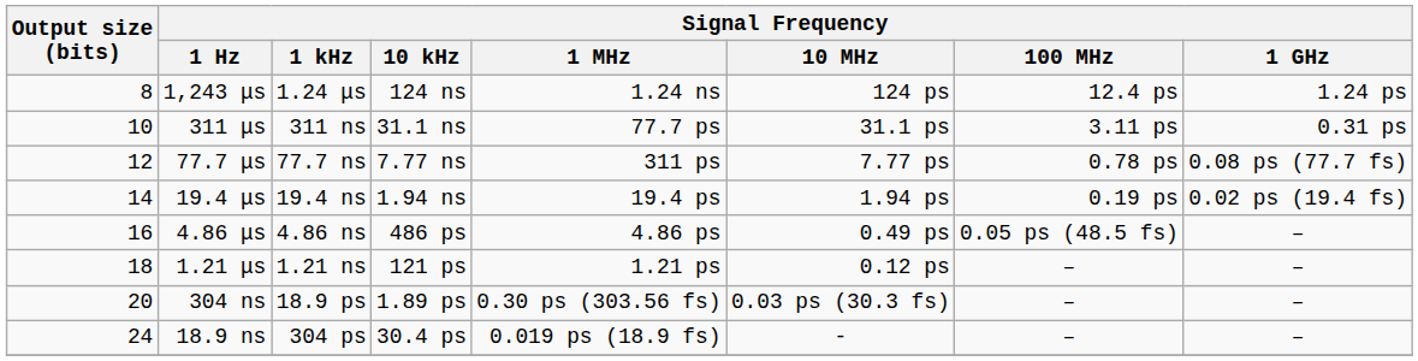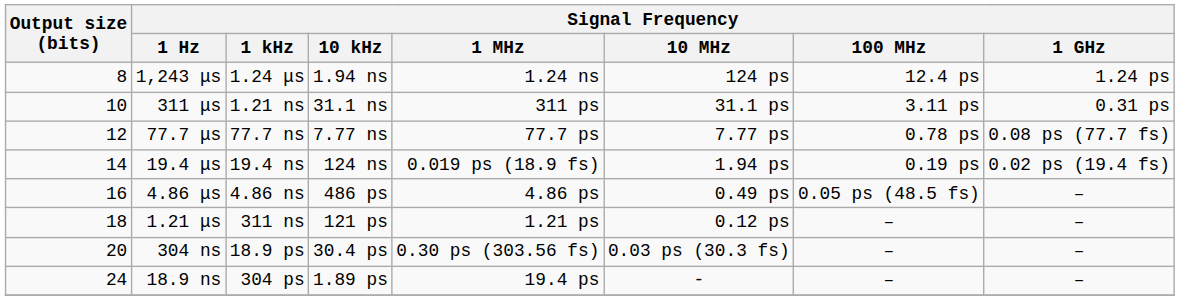1,243 μs | Signal Frequency / 10 kHz: 124 ns -> 1.94 ns
311 μs | Signal Frequency / 1 kHz: 311 ns -> 1.21 ns
311 μs | Signal Frequency / 1 MHz: 77.7 ps -> 311 ps
77.7 μs | Signal Frequency / 1 MHz: 311 ps -> 77.7 ps
19.4 μs | Signal Frequency / 10 kHz: 1.94 ns -> 124 ns
19.4 μs | Signal Frequency / 1 MHz: 19.4 ps -> 0.019 ps (18.9 fs)
1.21 μs | Signal Frequency / 1 kHz: 1.21 ns -> 311 ns
304 ns | Signal Frequency / 10 kHz: 1.89 ps -> 30.4 ps
18.9 ns | Signal Frequency / 10 kHz: 30.4 ps -> 1.89 ps
18.9 ns | Signal Frequency / 1 MHz: 0.019 ps (18.9 fs) -> 19.4 ps
